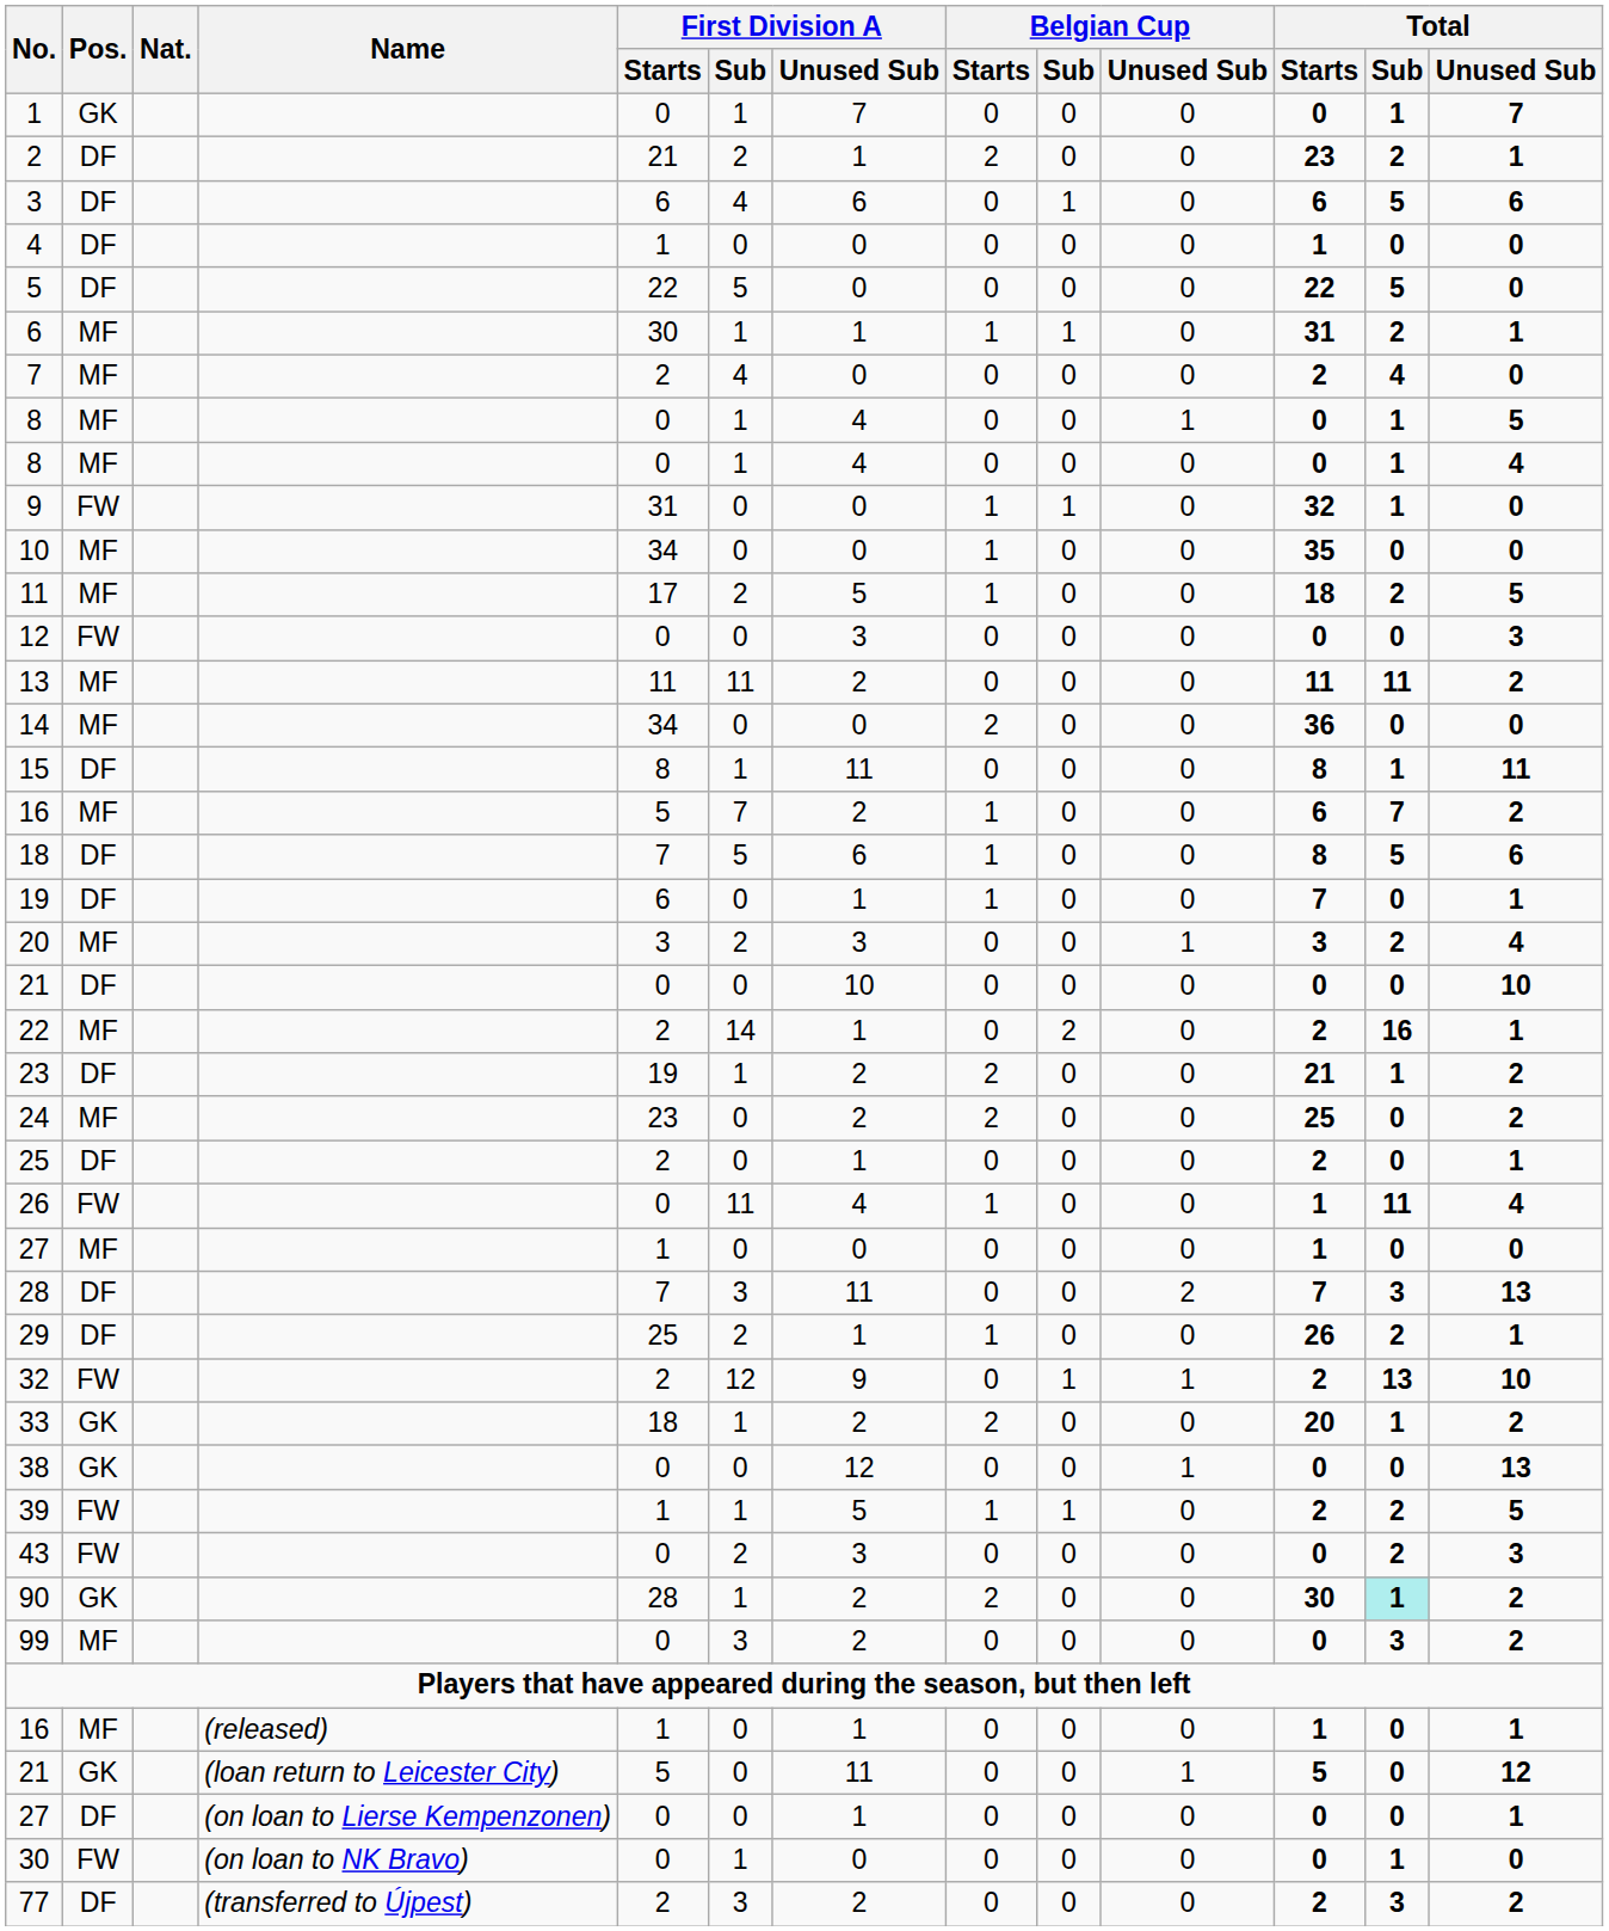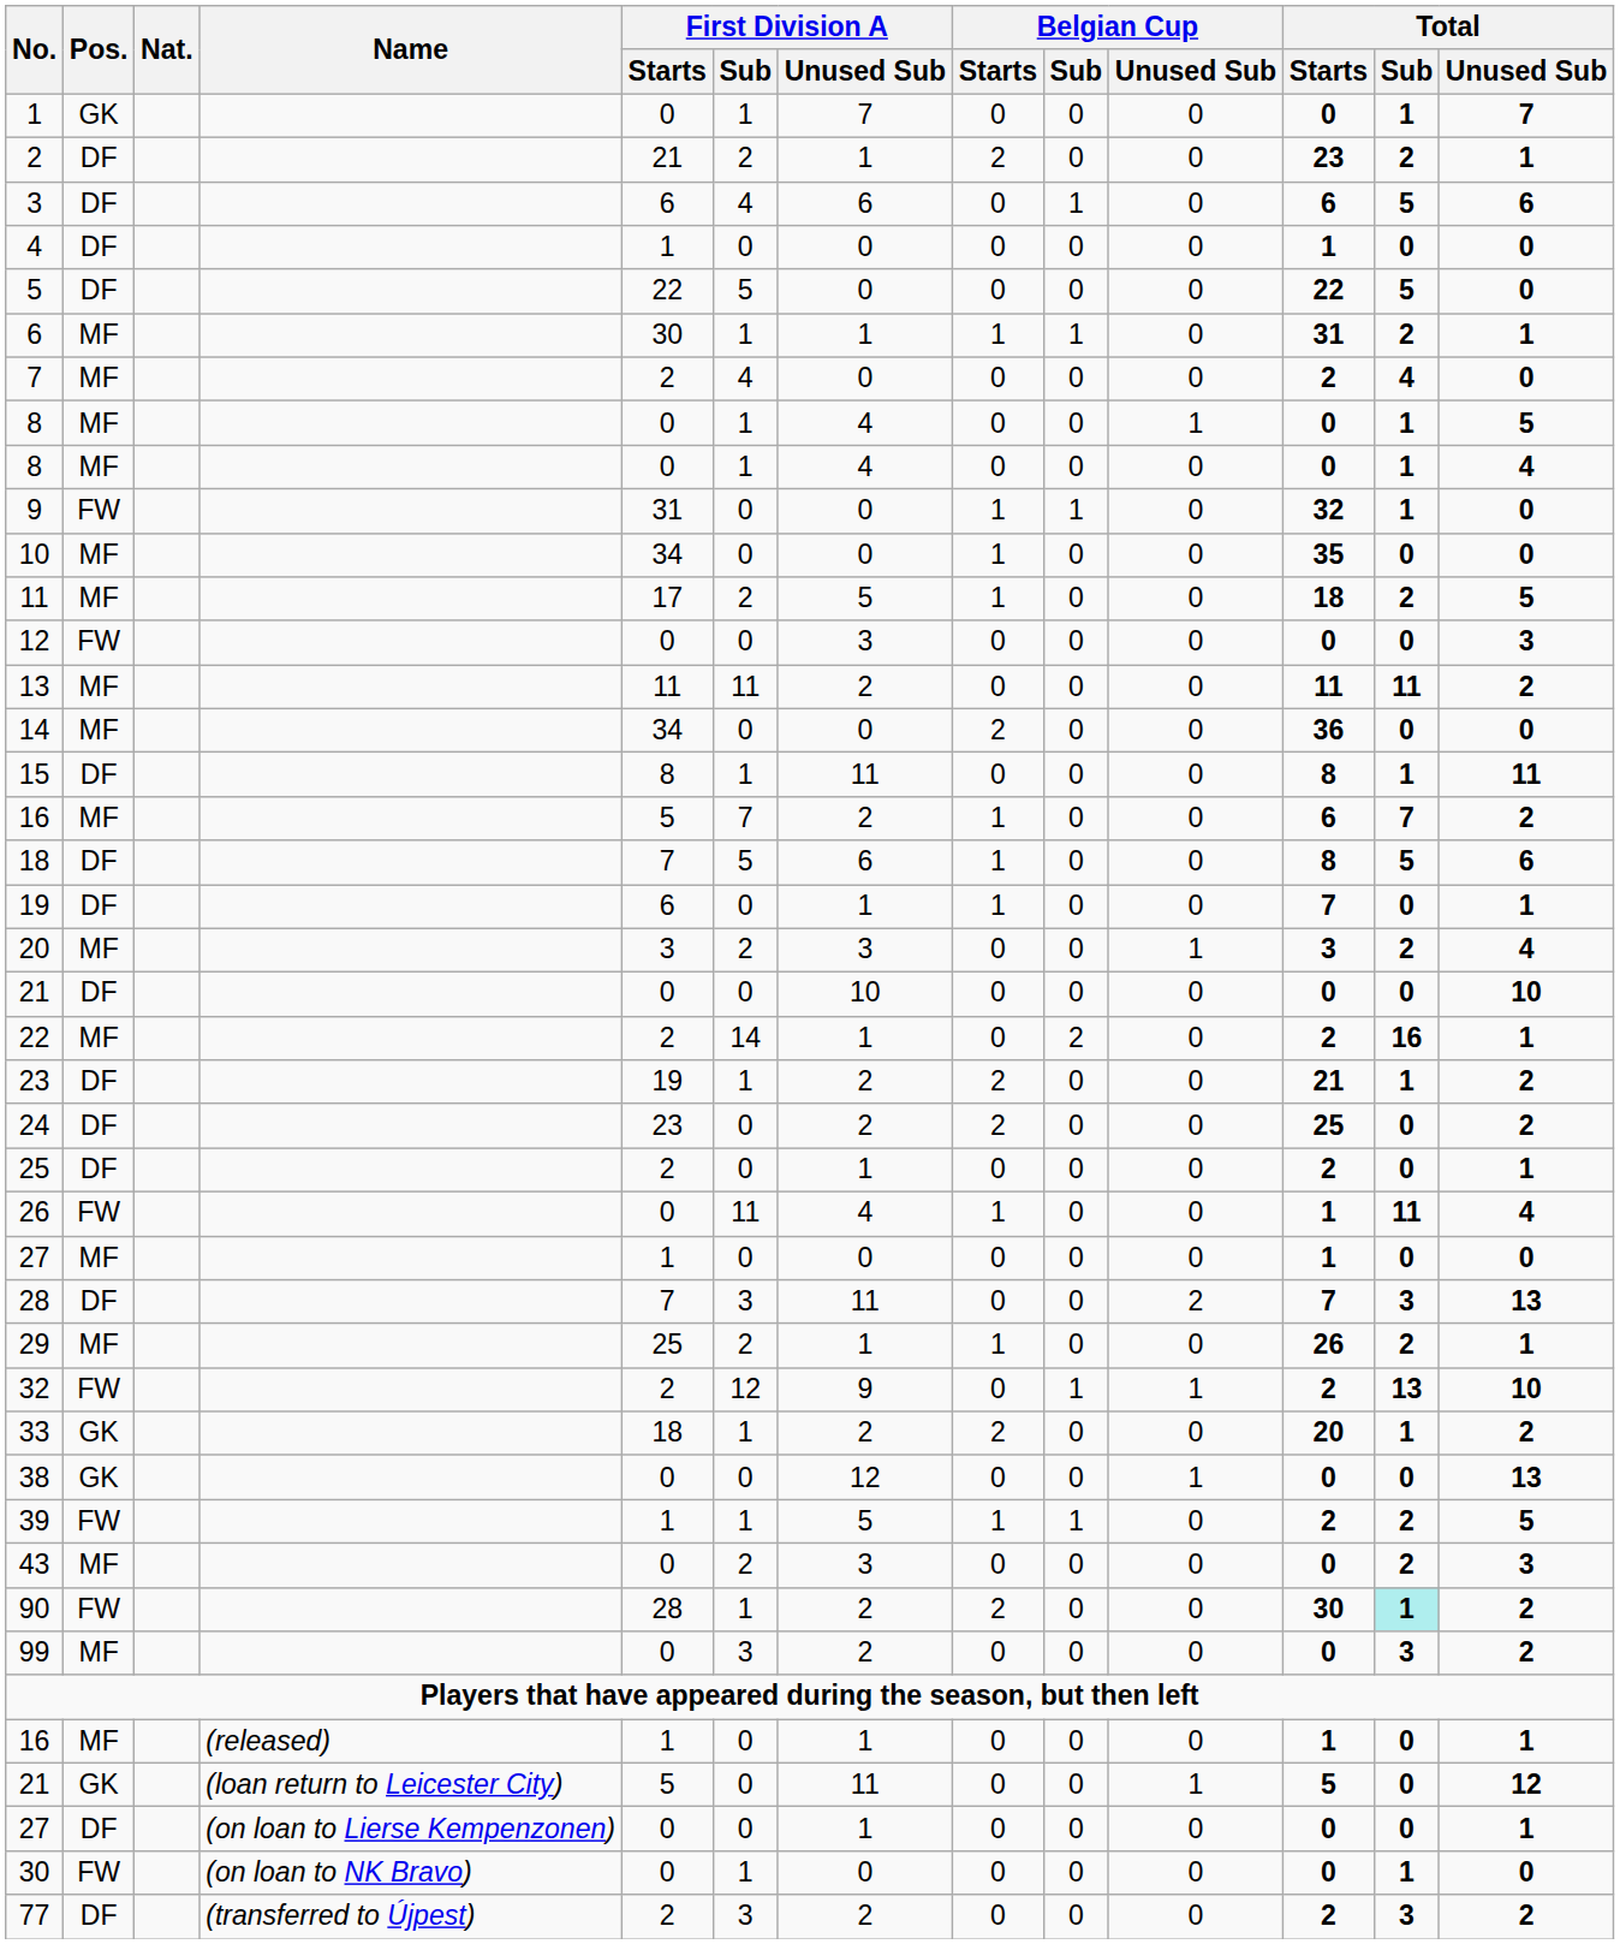24 | Pos.: MF -> DF
29 | Pos.: DF -> MF
43 | Pos.: FW -> MF
90 | Pos.: GK -> FW
